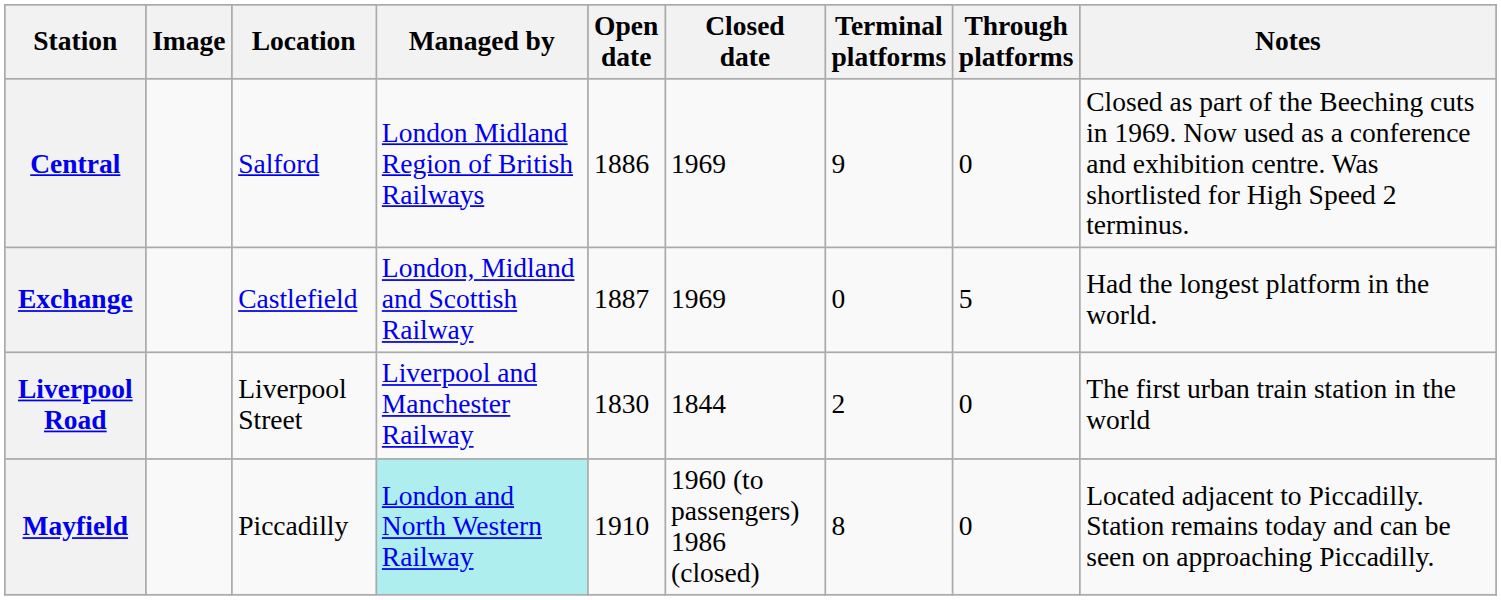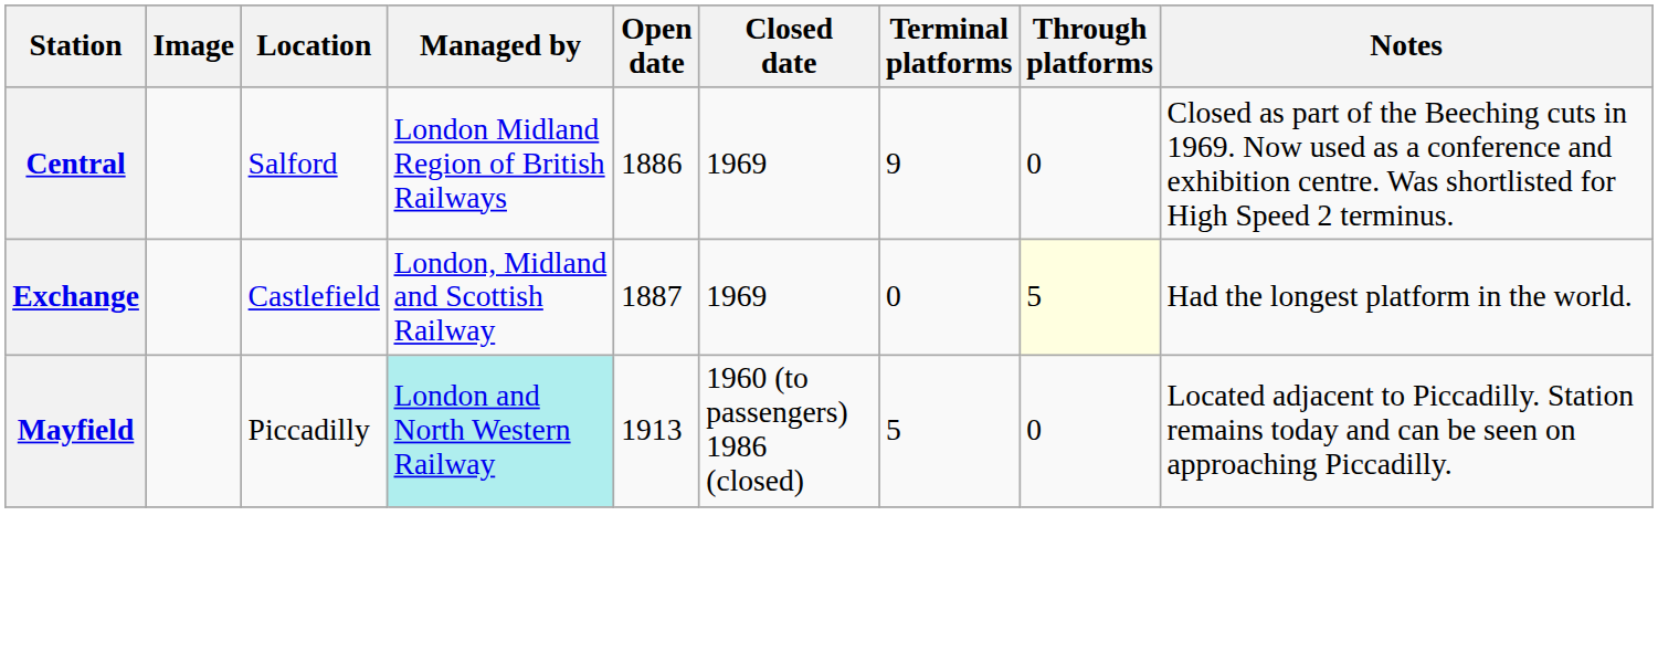Exchange | Through platforms: no background -> lightyellow background
- row: Liverpool Road | Liverpool Street | Liverpool and Manchester Railway | 1830 | 1844 | 2 | 0 | The first urban train station in the world
Mayfield | Open date: 1910 -> 1913
Mayfield | Terminal platforms: 8 -> 5
